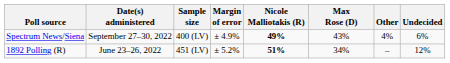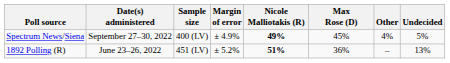Spectrum News/Siena | Max Rose (D): 43% -> 45%
Spectrum News/Siena | Undecided: 6% -> 5%
1892 Polling (R) | Max Rose (D): 34% -> 36%
1892 Polling (R) | Undecided: 12% -> 13%
